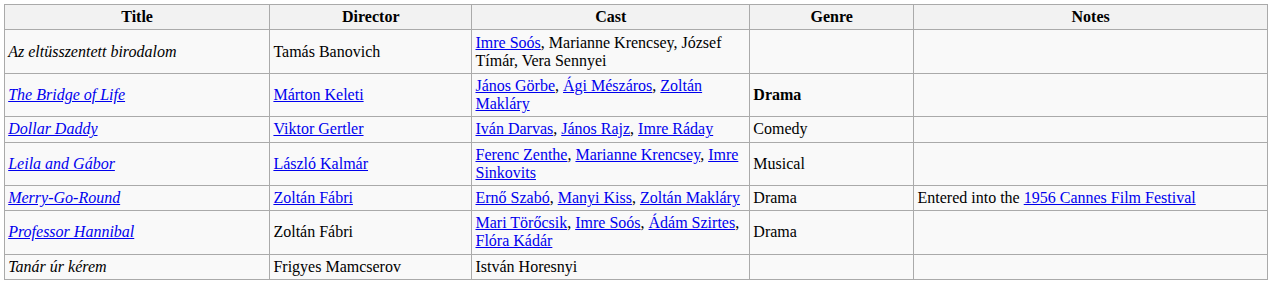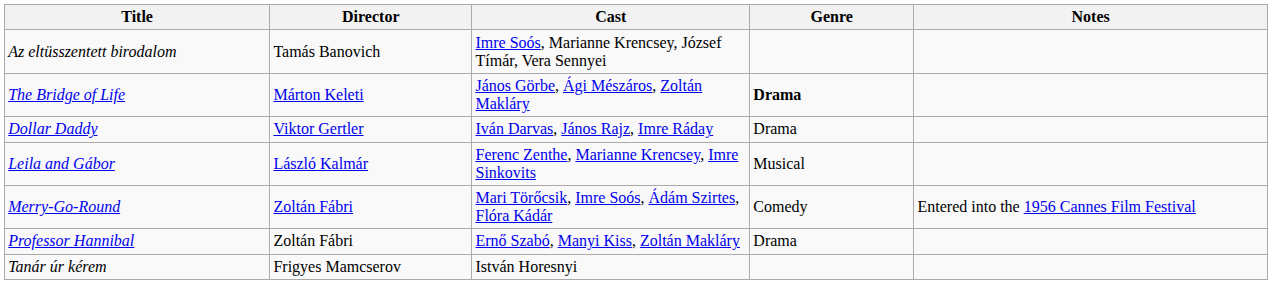Dollar Daddy | Genre: Comedy -> Drama
Merry-Go-Round | Cast: Ernő Szabó, Manyi Kiss, Zoltán Makláry -> Mari Törőcsik, Imre Soós, Ádám Szirtes, Flóra Kádár
Merry-Go-Round | Genre: Drama -> Comedy
Professor Hannibal | Cast: Mari Törőcsik, Imre Soós, Ádám Szirtes, Flóra Kádár -> Ernő Szabó, Manyi Kiss, Zoltán Makláry
